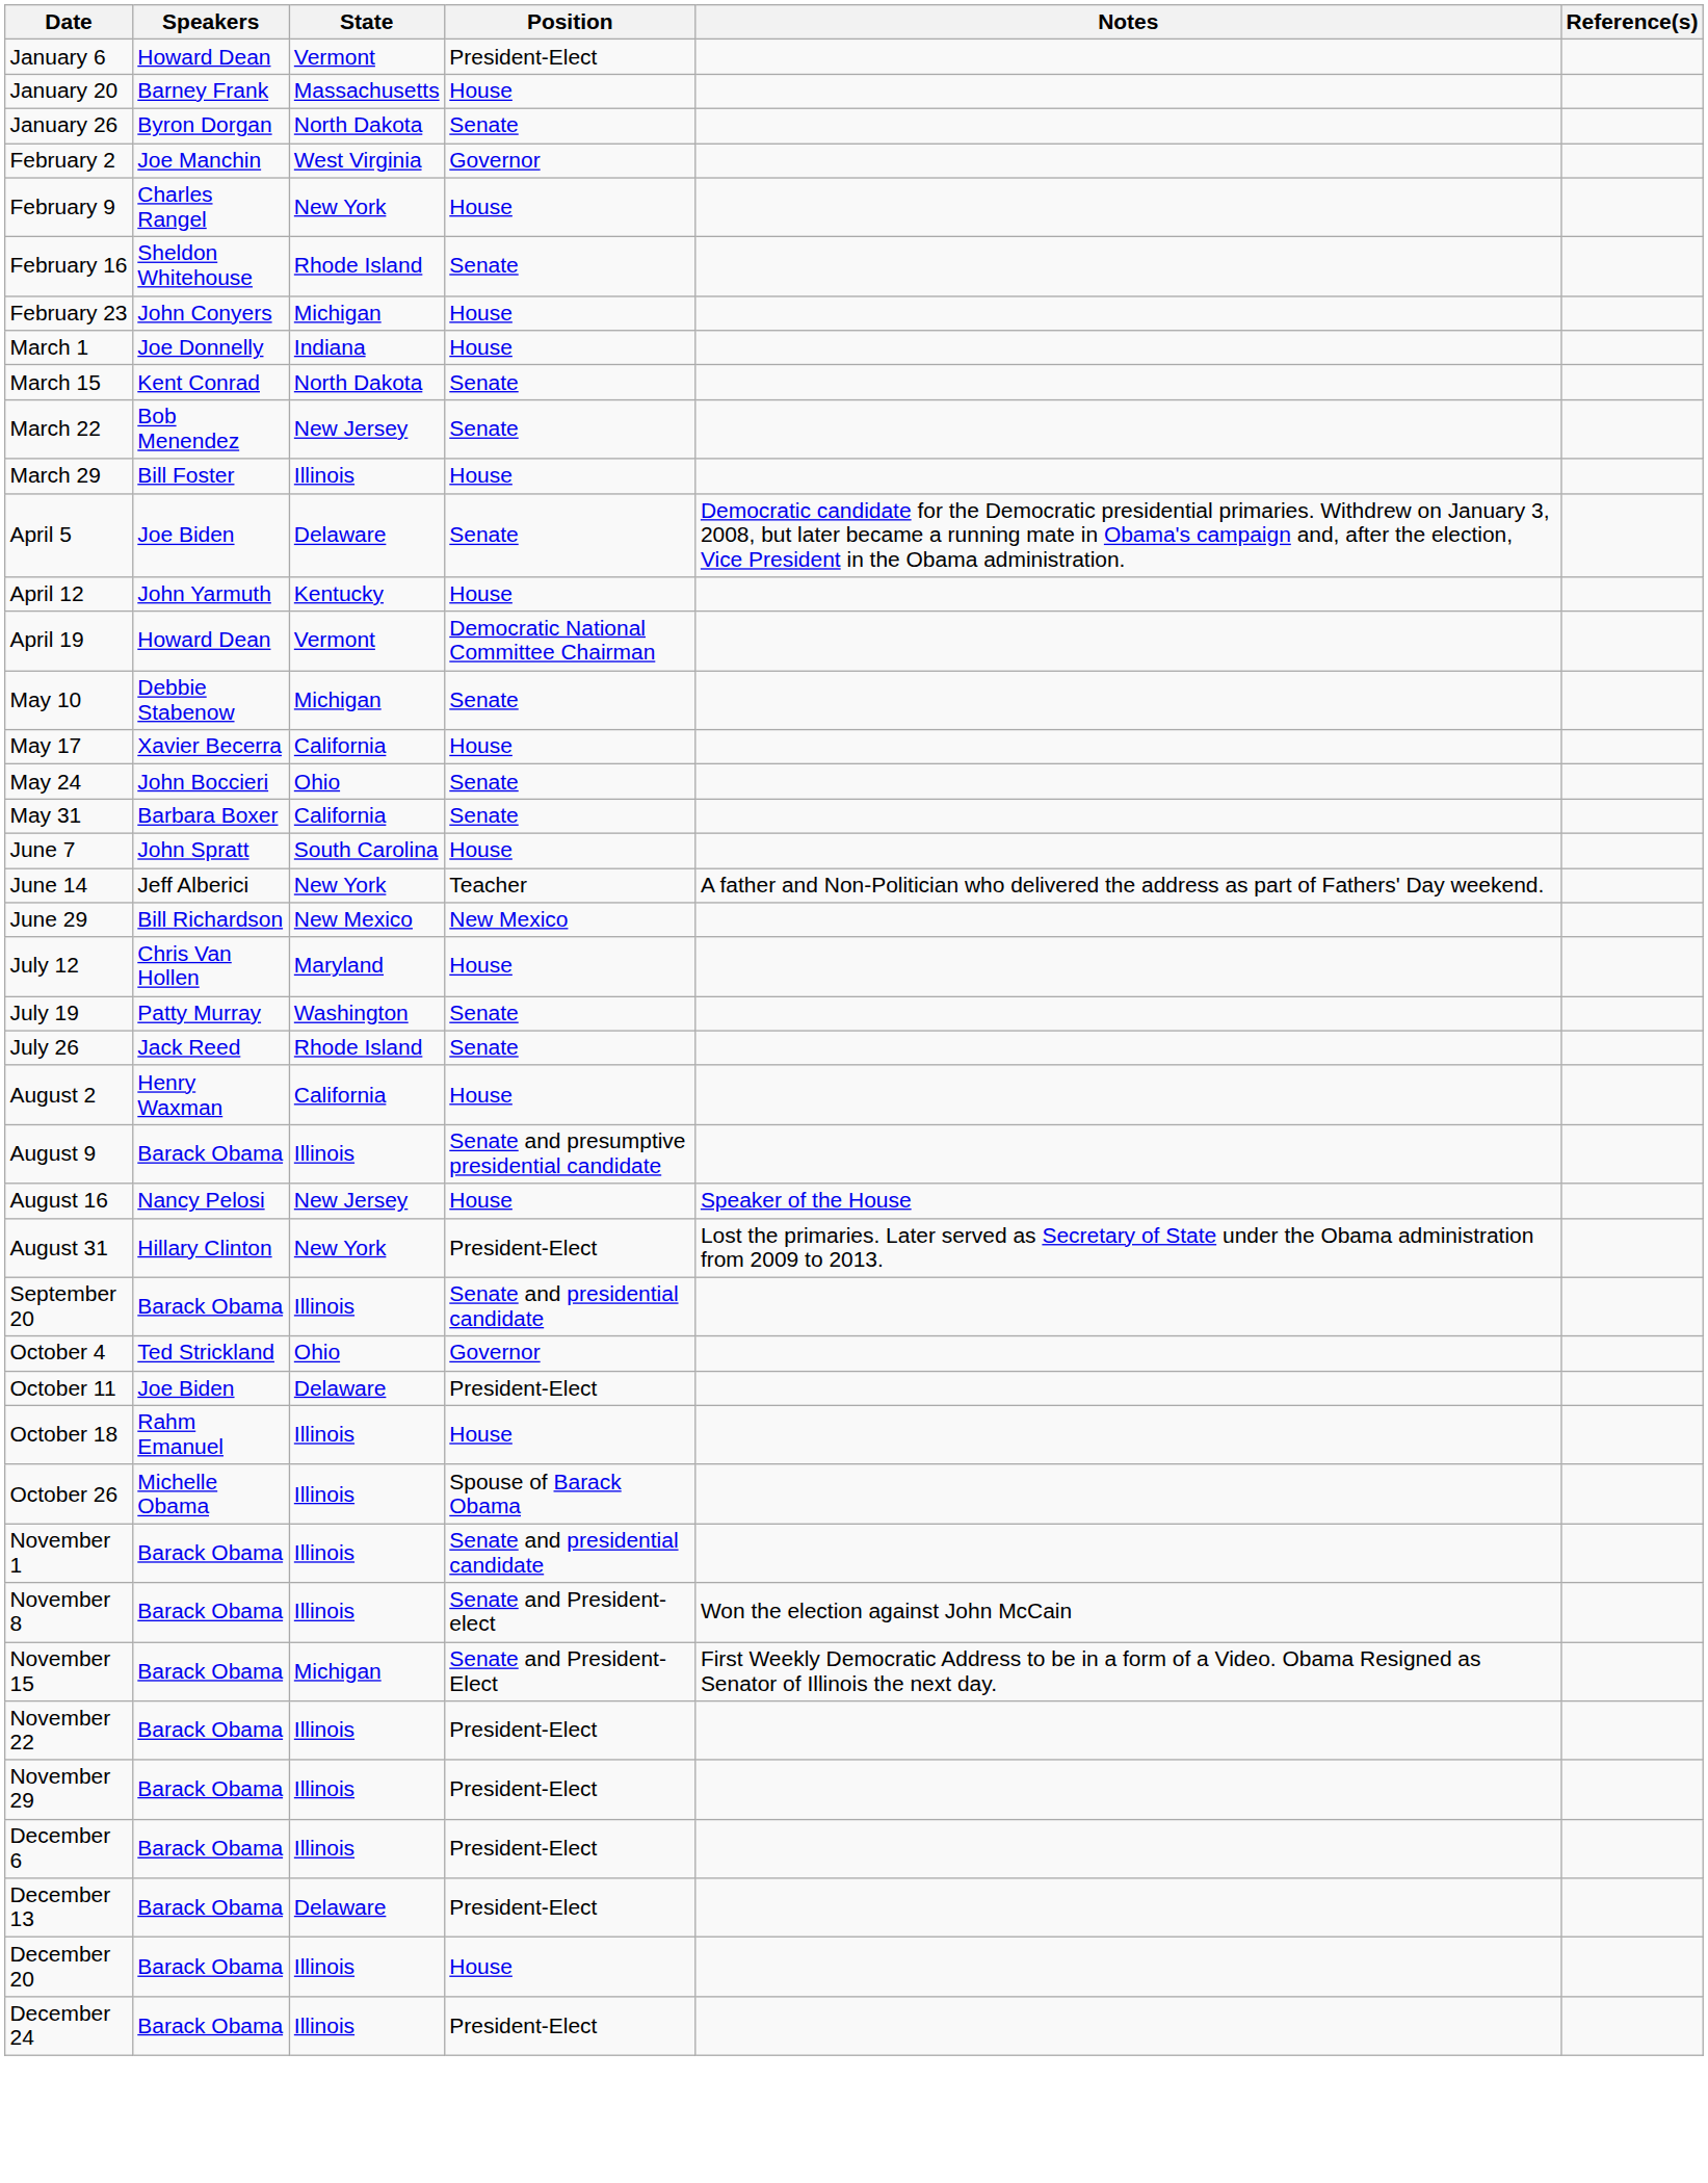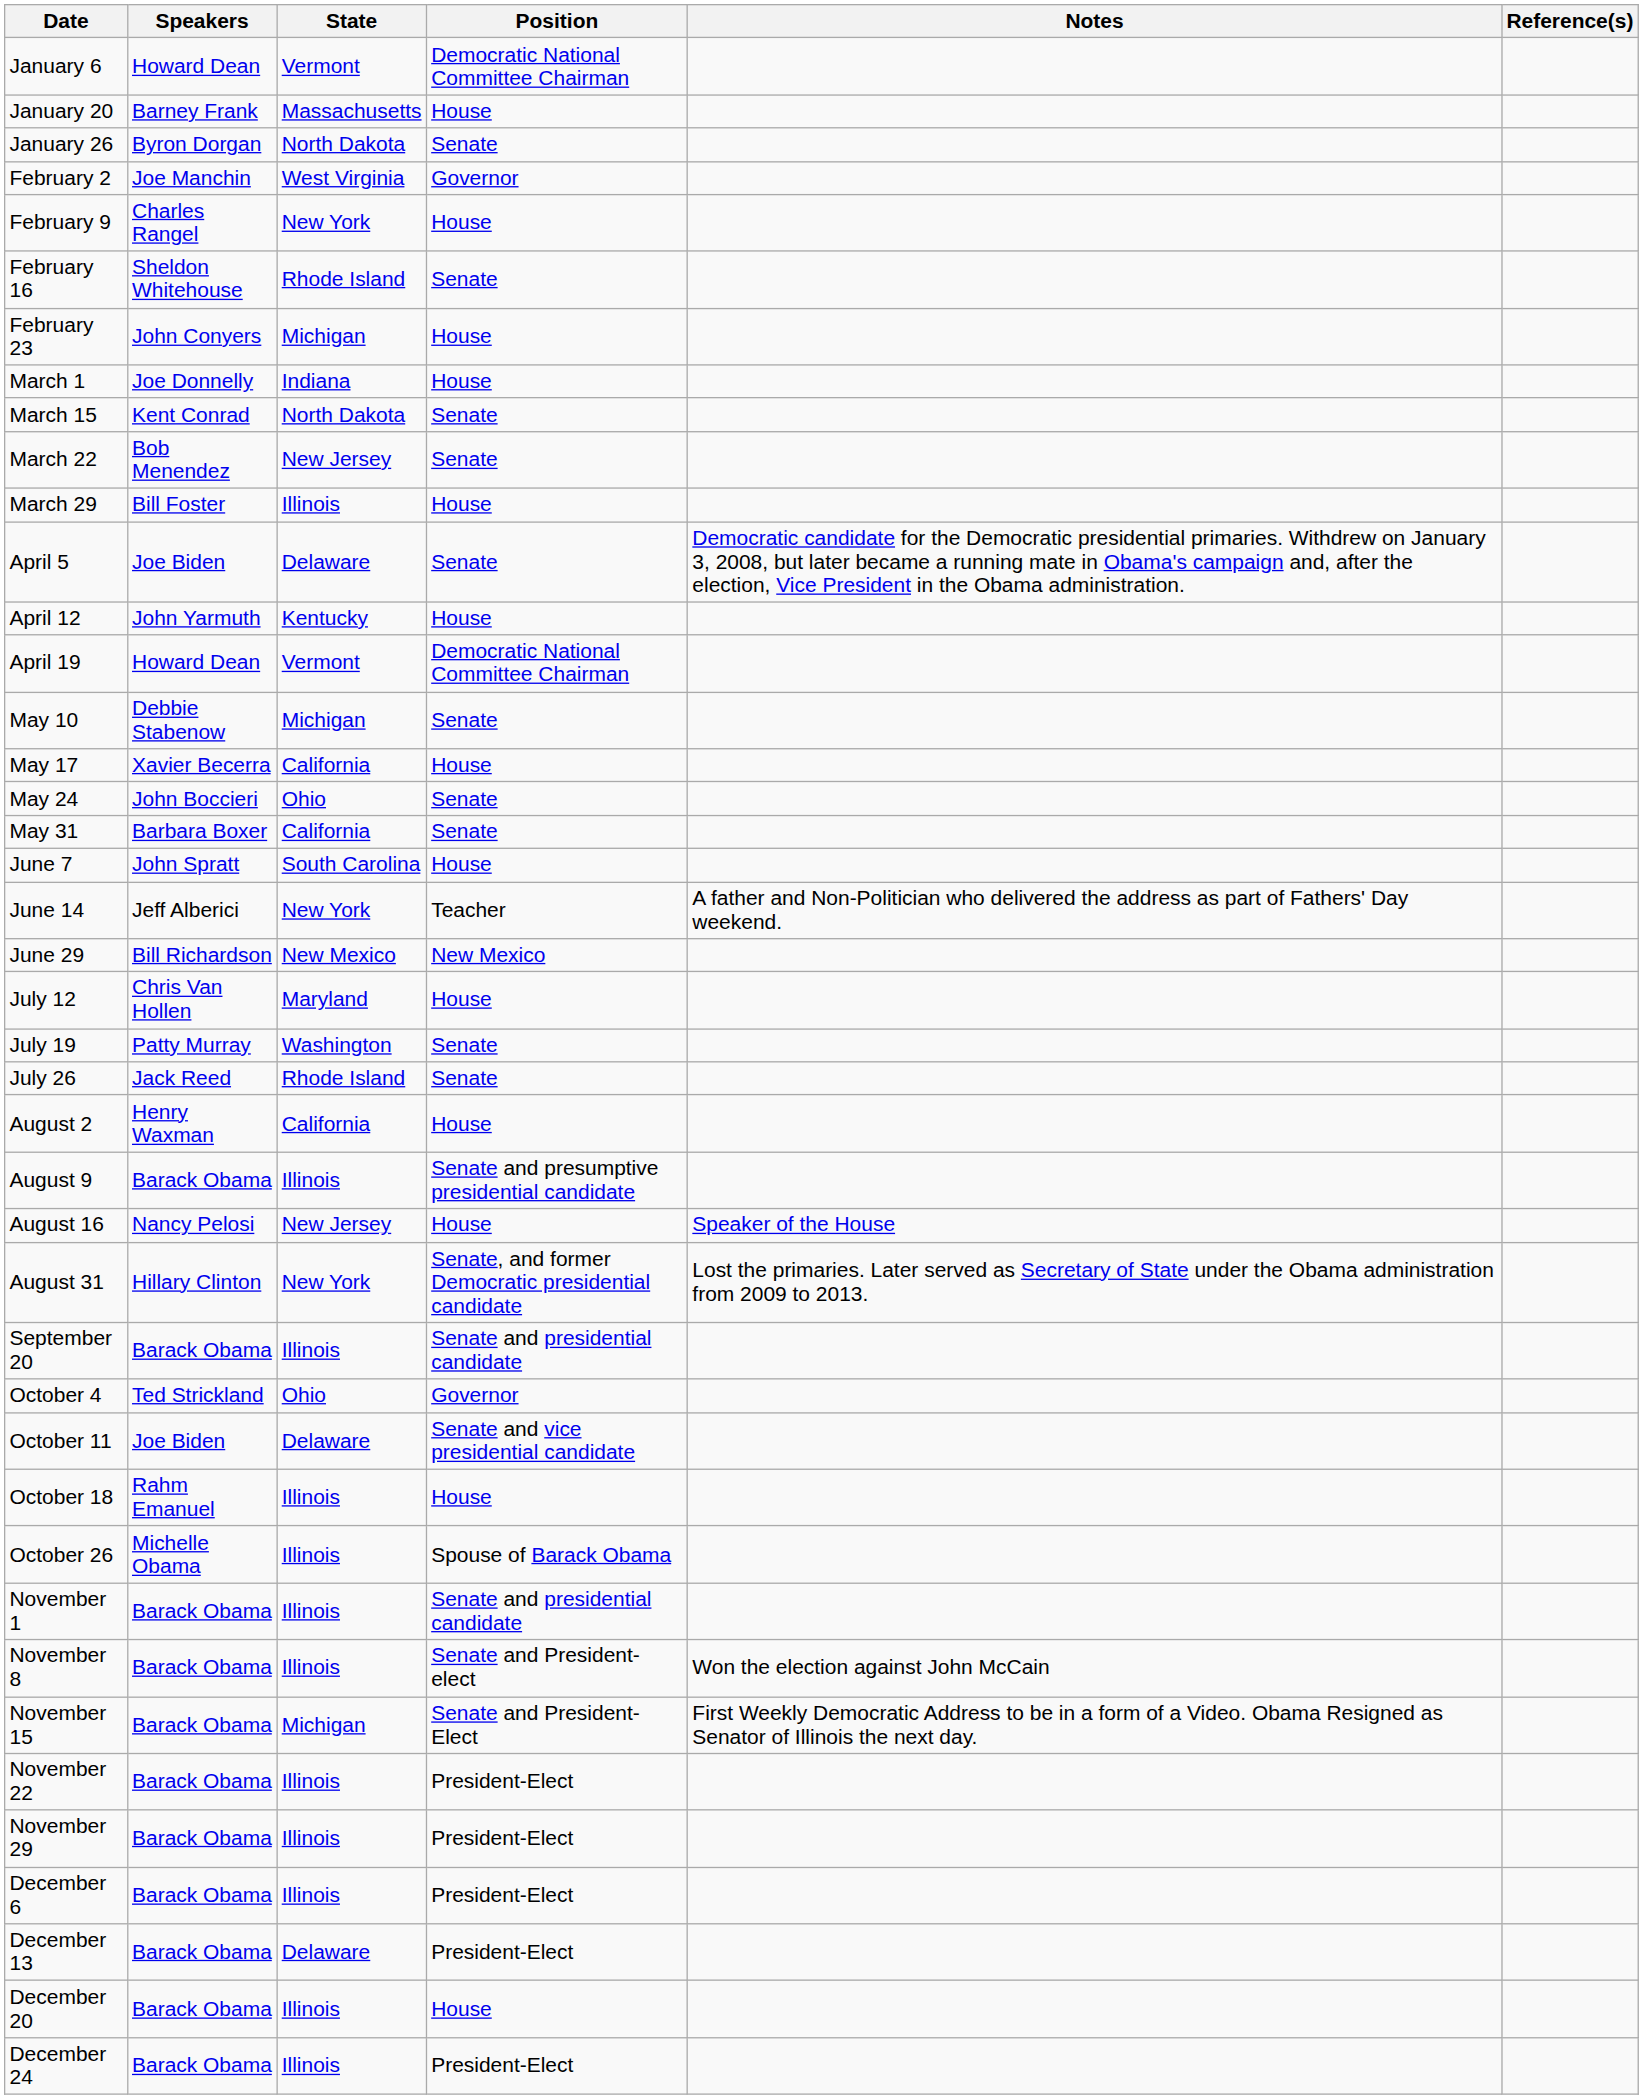January 6 | Position: President-Elect -> Democratic National Committee Chairman
August 31 | Position: President-Elect -> Senate, and former Democratic presidential candidate
October 11 | Position: President-Elect -> Senate and vice presidential candidate
